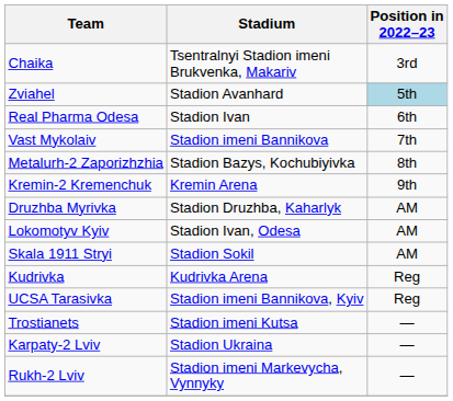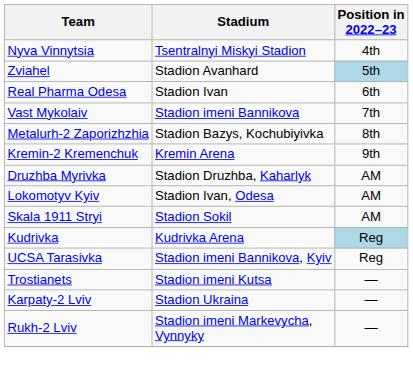- row: Chaika | Tsentralnyi Stadion imeni Brukvenka, Makariv | 3rd
+ row: Nyva Vinnytsia | Tsentralnyi Miskyi Stadion | 4th
Kudrivka | Position in 2022–23: no background -> lightblue background
